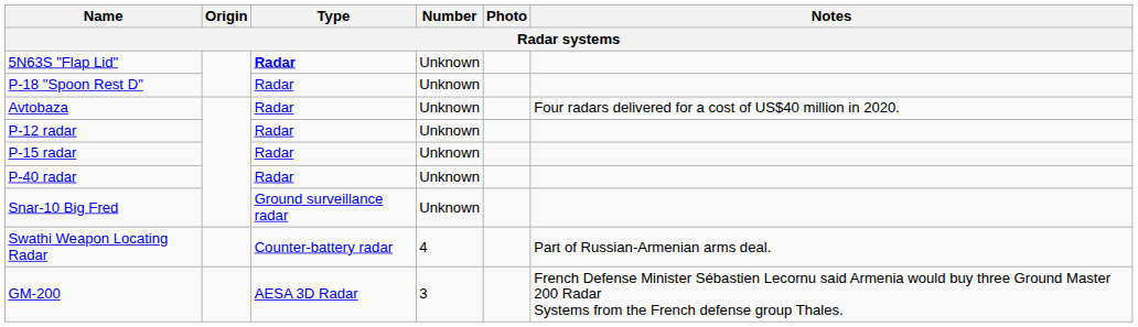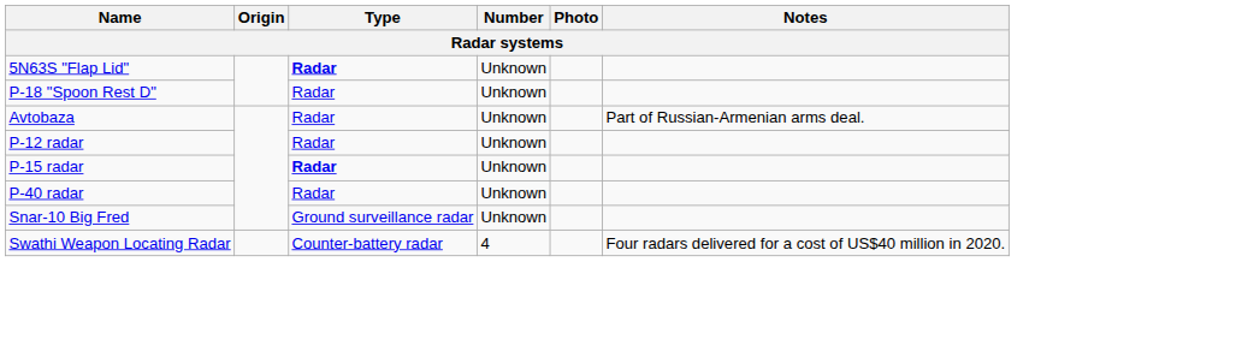Avtobaza | Notes: Four radars delivered for a cost of US$40 million in 2020. -> Part of Russian-Armenian arms deal.
P-15 radar | Type: normal -> bold
Swathi Weapon Locating Radar | Notes: Part of Russian-Armenian arms deal. -> Four radars delivered for a cost of US$40 million in 2020.
- row: GM-200 | AESA 3D Radar | 3 | French Defense Minister Sébastien Lecornu said Armenia would buy three Ground Master 200 Radar Systems from the French defense group Thales.
